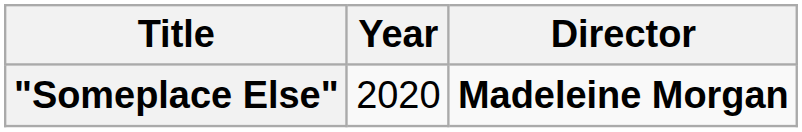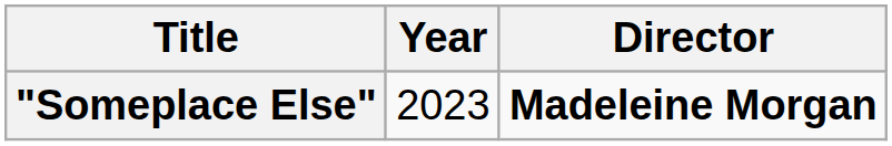"Someplace Else" | Year: 2020 -> 2023
